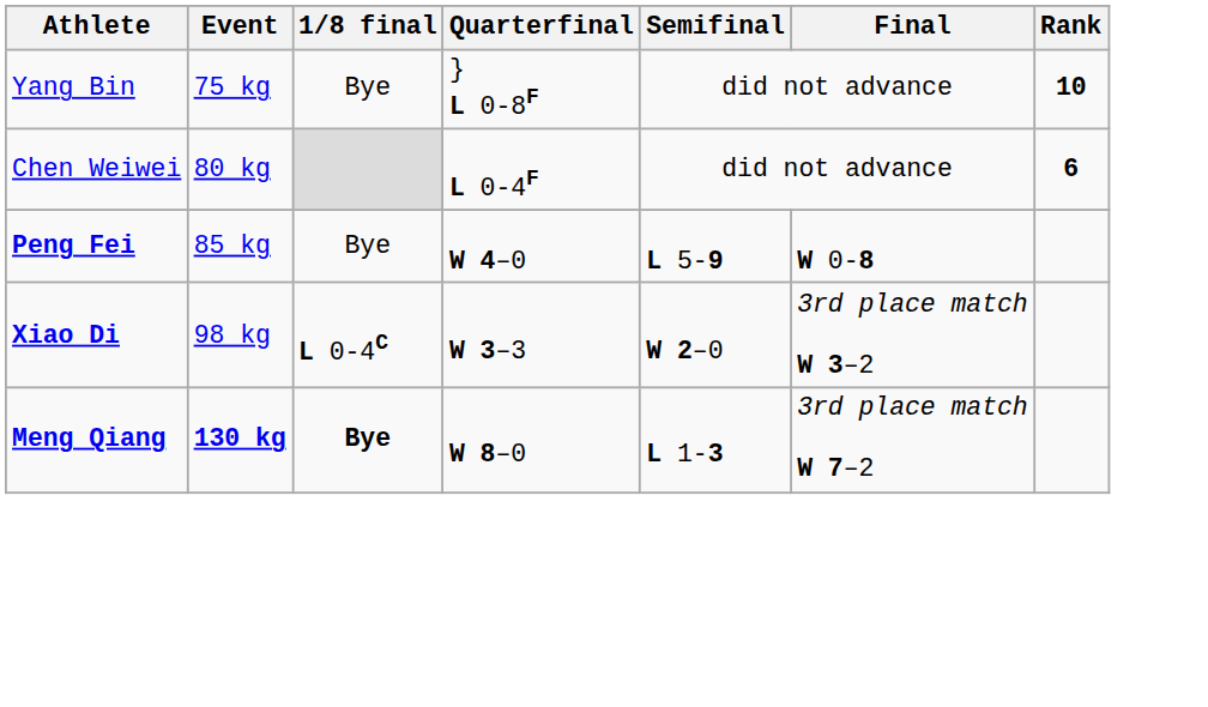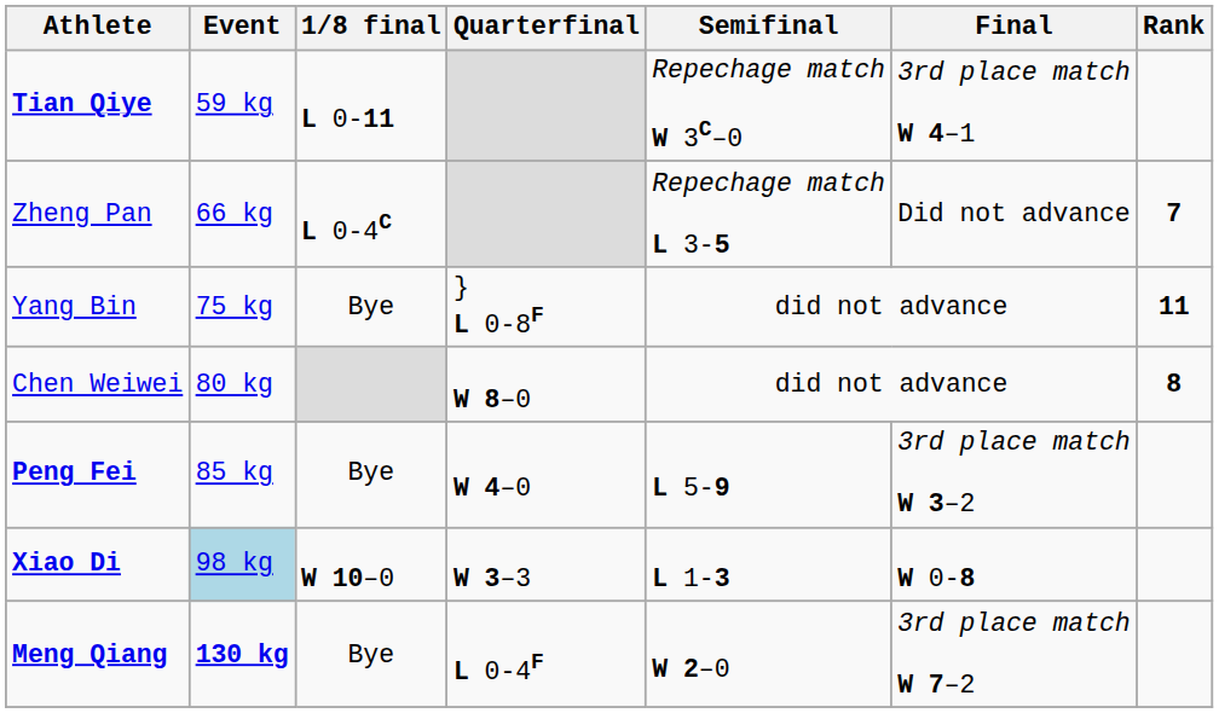+ row: Tian Qiye | 59 kg | L 0-11 | Repechage match W 3C–0 | 3rd place match W 4–1
+ row: Zheng Pan | 66 kg | L 0-4C | Repechage match L 3-5 | Did not advance | 7
Yang Bin | Rank: 10 -> 11
Chen Weiwei | Quarterfinal: L 0-4F -> W 8–0
Chen Weiwei | Rank: 6 -> 8
Peng Fei | Final: W 0-8 -> 3rd place match W 3–2
Xiao Di | Event: no background -> lightblue background
Xiao Di | 1/8 final: L 0-4C -> W 10–0
Xiao Di | Semifinal: W 2–0 -> L 1-3
Xiao Di | Final: 3rd place match W 3–2 -> W 0-8
Meng Qiang | 1/8 final: bold -> normal
Meng Qiang | Quarterfinal: W 8–0 -> L 0-4F
Meng Qiang | Semifinal: L 1-3 -> W 2–0
